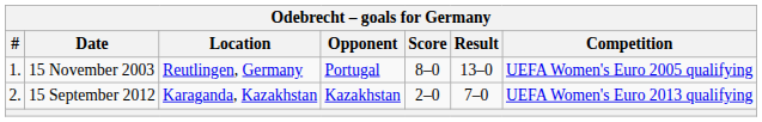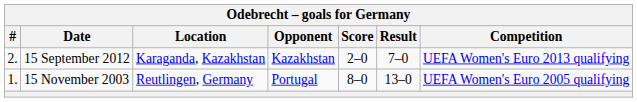rows swapped: 15 November 2003 <-> 15 September 2012
